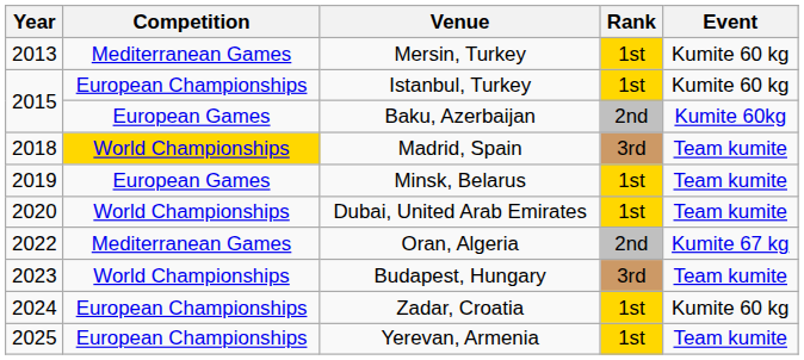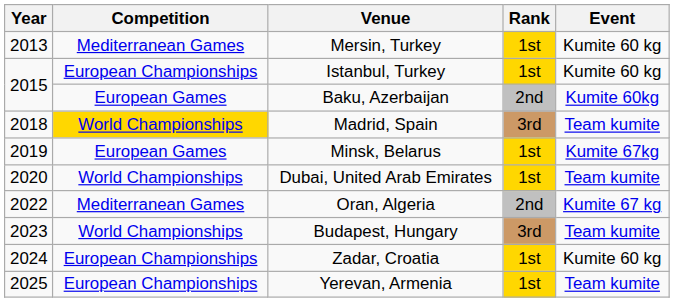Minsk, Belarus | Event: Team kumite -> Kumite 67kg
